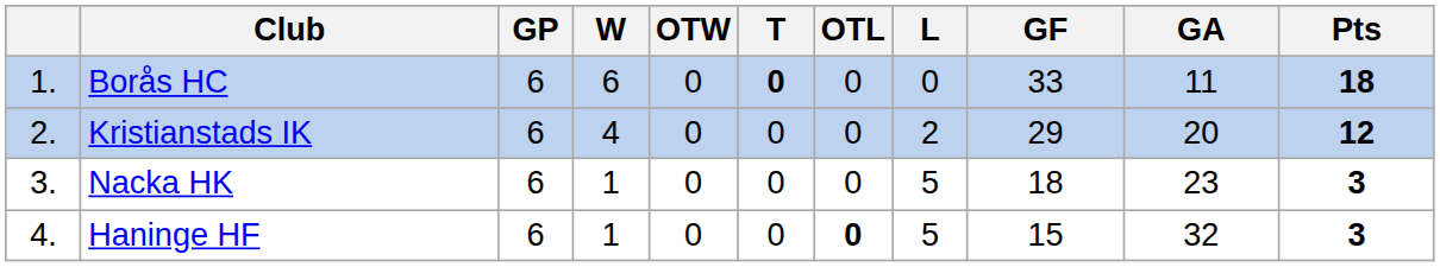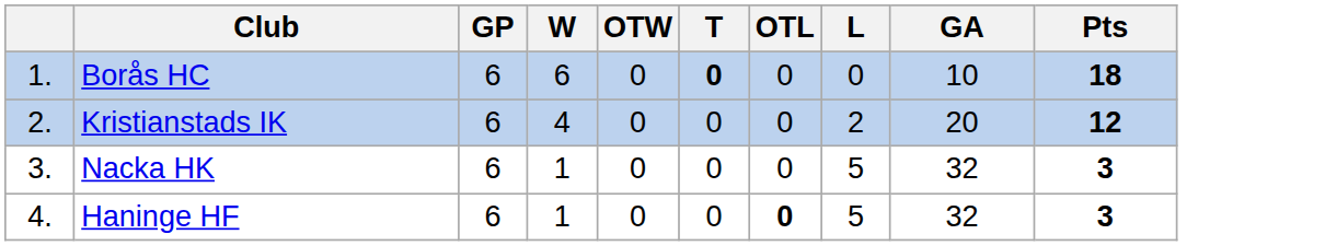- column: GF | 33 | 29 | 18 | 15
Borås HC | GA: 11 -> 10
Nacka HK | GA: 23 -> 32
